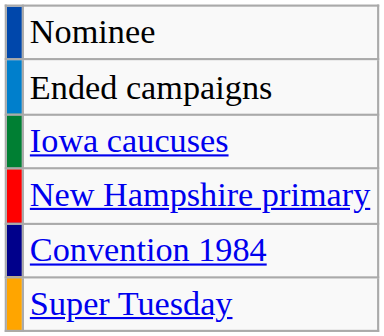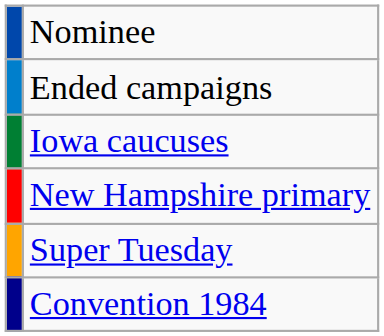rows swapped: Super Tuesday <-> Convention 1984
